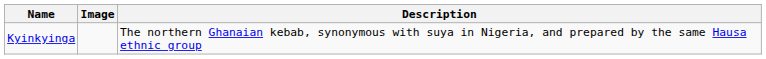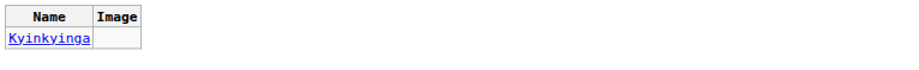- column: Description | The northern Ghanaian kebab, synonymous with suya in Nigeria, and prepared by the same Hausa ethnic group
